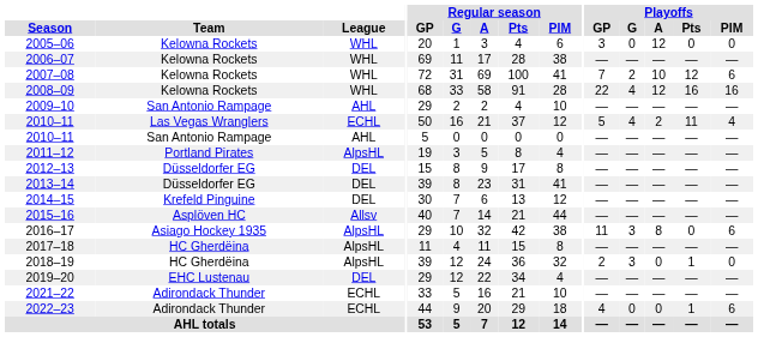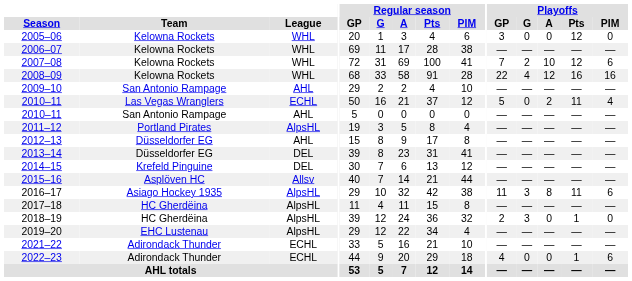2005–06 | Playoffs / A: 12 -> 0
2005–06 | Playoffs / Pts: 0 -> 12
2010–11 / Las Vegas Wranglers | Playoffs / G: 4 -> 0
2012–13 | League: DEL -> AHL
2016–17 | Playoffs / Pts: 0 -> 11
2019–20 | League: DEL -> AlpsHL
